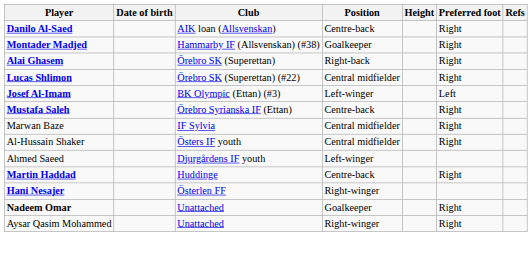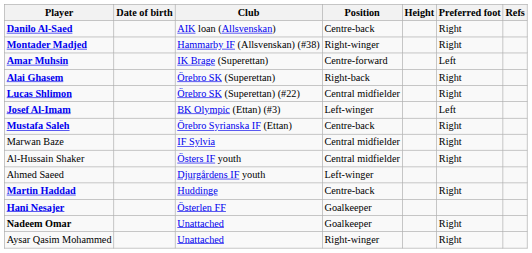Montader Madjed | Position: Goalkeeper -> Right-winger
+ row: Amar Muhsin | IK Brage (Superettan) | Centre-forward | Left
Hani Nesajer | Position: Right-winger -> Goalkeeper
